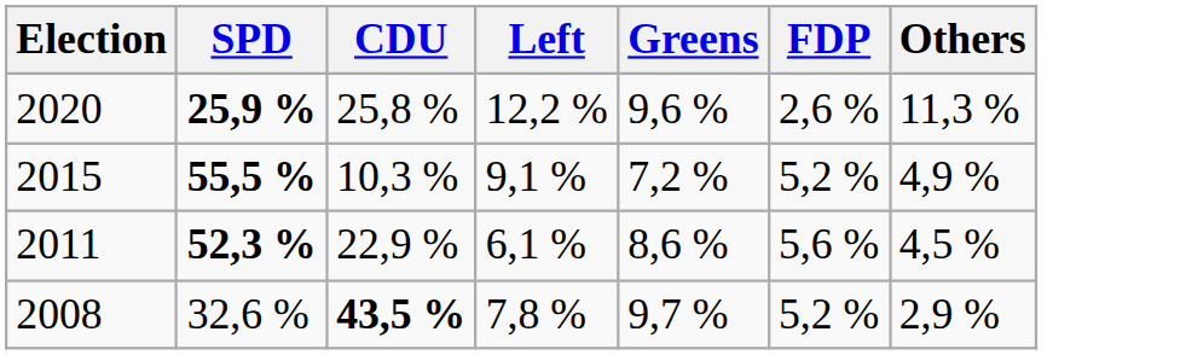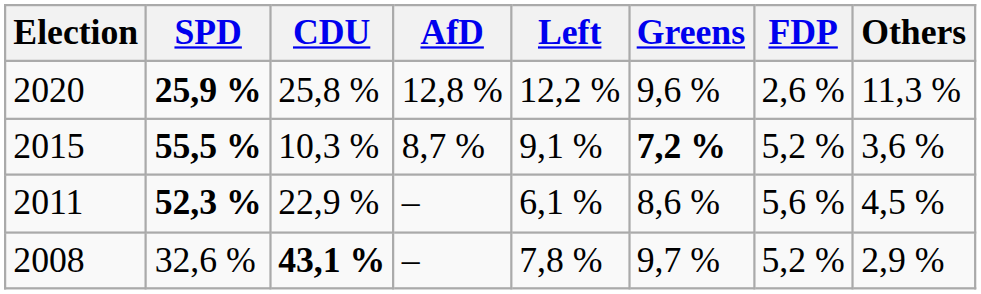+ column: AfD | 12,8 % | 8,7 % | – | –
2015 | Greens: normal -> bold
2015 | Others: 4,9 % -> 3,6 %
2008 | CDU: 43,5 % -> 43,1 %
